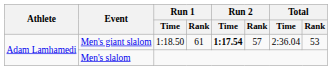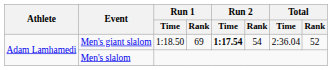Men's giant slalom | Run 1 / Rank: 61 -> 69
Men's giant slalom | Run 2 / Rank: 57 -> 54
Men's giant slalom | Total / Rank: 53 -> 52
